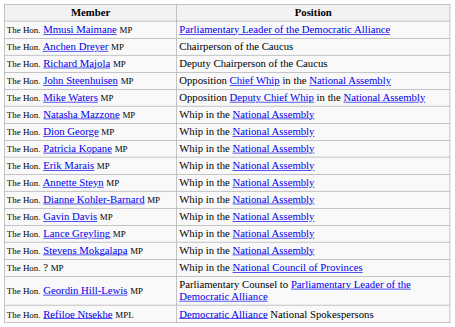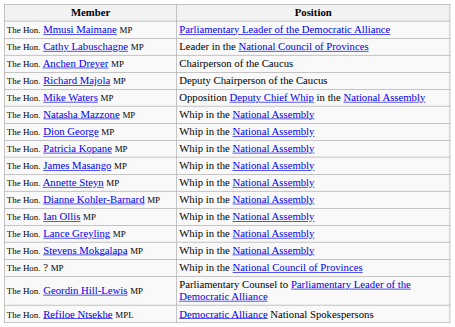+ row: The Hon. Cathy Labuschagne MP | Leader in the National Council of Provinces
- row: The Hon. John Steenhuisen MP | Opposition Chief Whip in the National Assembly
+ row: The Hon. James Masango MP | Whip in the National Assembly
- row: The Hon. Erik Marais MP | Whip in the National Assembly
- row: The Hon. Gavin Davis MP | Whip in the National Assembly
+ row: The Hon. Ian Ollis MP | Whip in the National Assembly
